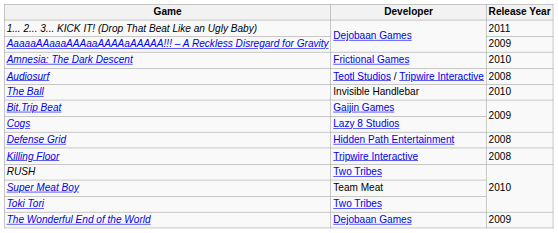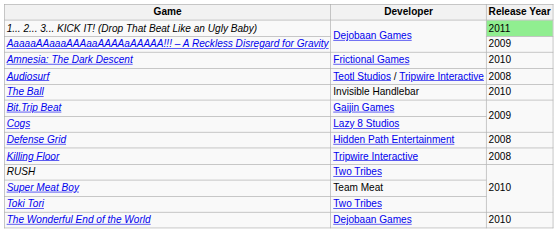1... 2... 3... KICK IT! (Drop That Beat Like an Ugly Baby) | Release Year: no background -> lightgreen background
The Wonderful End of the World | Release Year: 2009 -> 2010
